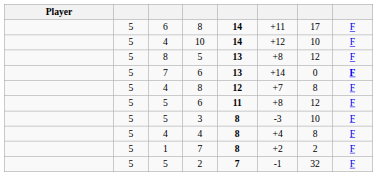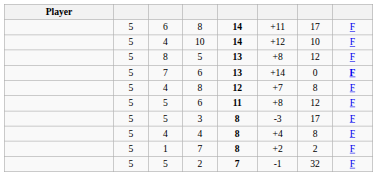3 | column 7: 10 -> 17
